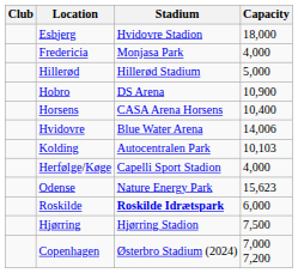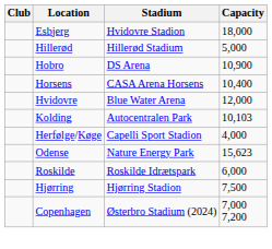- row: Fredericia | Monjasa Park | 4,000
Hvidovre | Capacity: 14,006 -> 12,000
Roskilde | Stadium: bold -> normal
